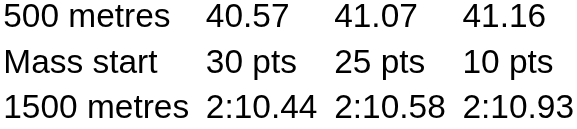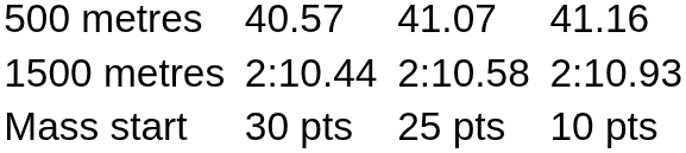rows swapped: 1500 metres <-> Mass start
